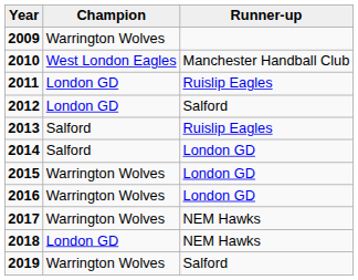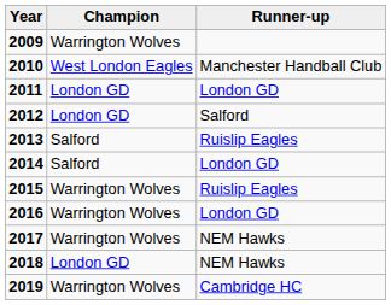2011 | Runner-up: Ruislip Eagles -> London GD
2015 | Runner-up: London GD -> Ruislip Eagles
2019 | Runner-up: Salford -> Cambridge HC
